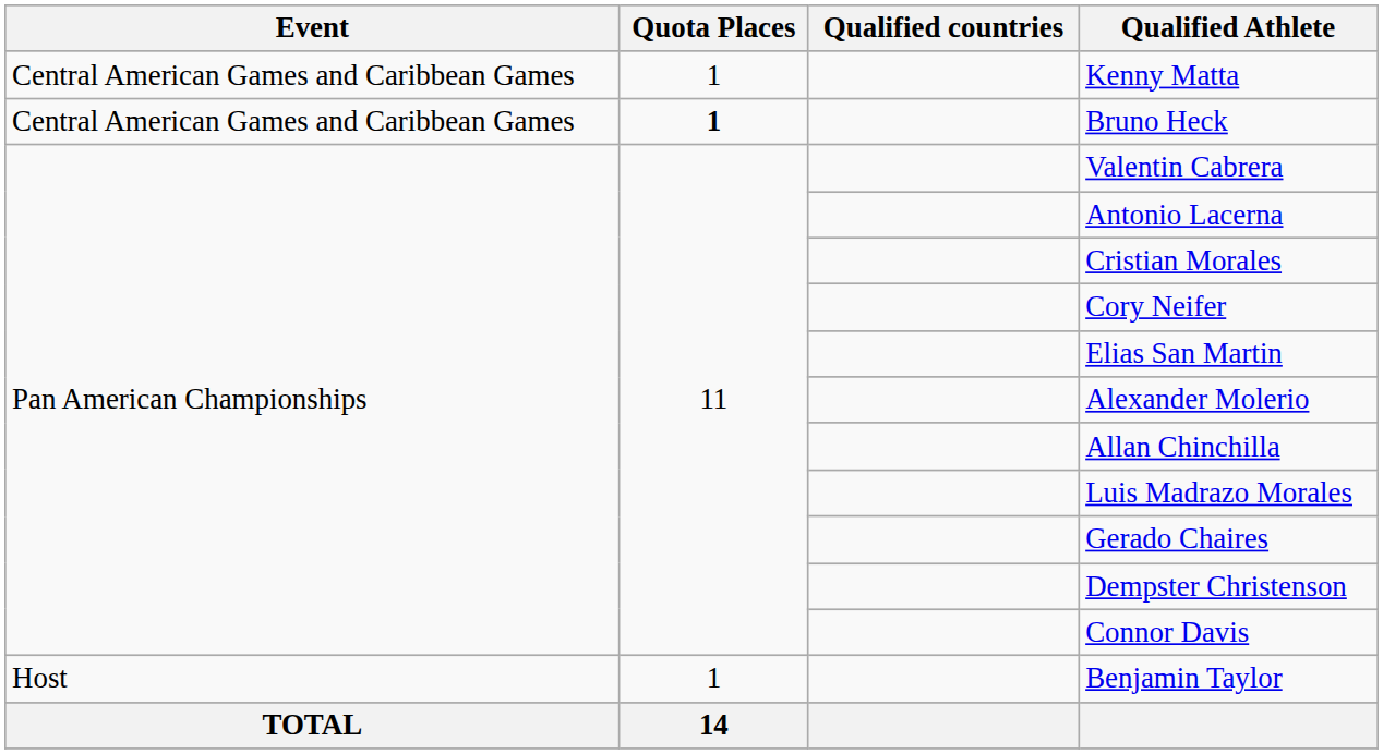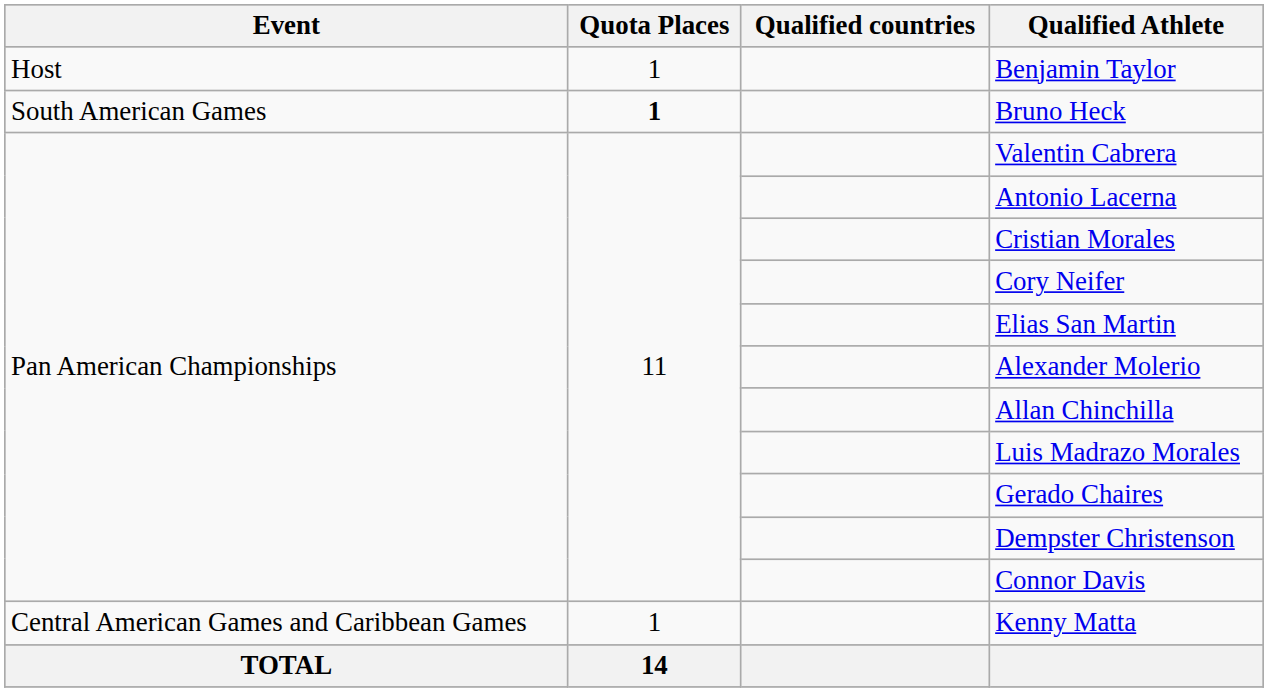rows swapped: Benjamin Taylor <-> Kenny Matta
Bruno Heck | Event: Central American Games and Caribbean Games -> South American Games
